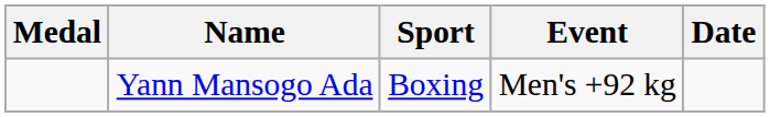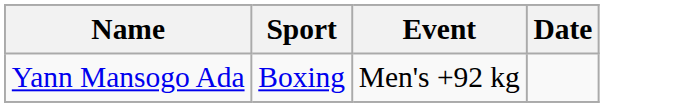- column: Medal
